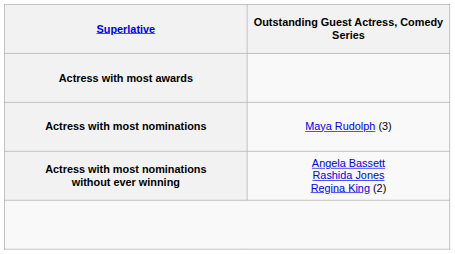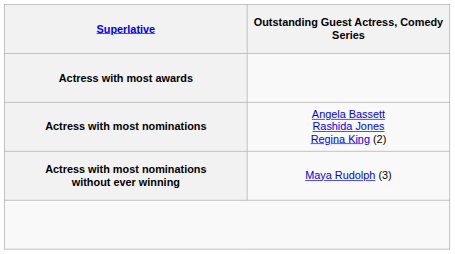Actress with most nominations | column 2: Maya Rudolph (3) -> Angela Bassett Rashida Jones Regina King (2)
Actress with most nominations without ever winning | column 2: Angela Bassett Rashida Jones Regina King (2) -> Maya Rudolph (3)
